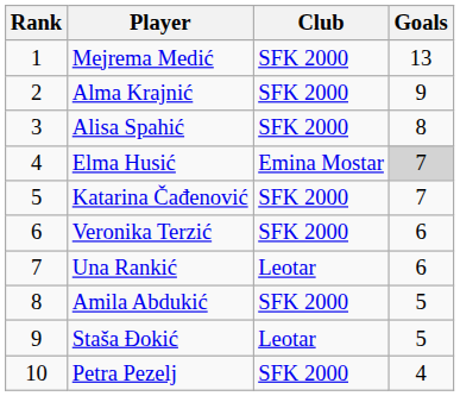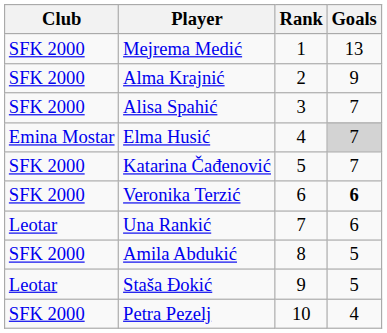columns swapped: Rank <-> Club
Alisa Spahić | Goals: 8 -> 7
Veronika Terzić | Goals: normal -> bold
